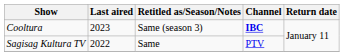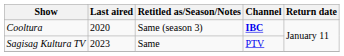Cooltura | Last aired: 2023 -> 2020
Sagisag Kultura TV | Last aired: 2022 -> 2023
